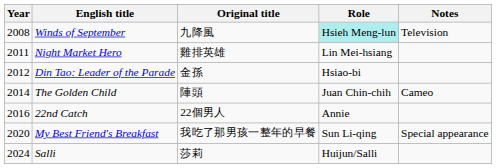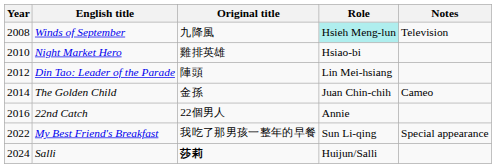Night Market Hero | Year: 2011 -> 2010
Night Market Hero | Role: Lin Mei-hsiang -> Hsiao-bi
Din Tao: Leader of the Parade | Original title: 金孫 -> 陣頭
Din Tao: Leader of the Parade | Role: Hsiao-bi -> Lin Mei-hsiang
The Golden Child | Original title: 陣頭 -> 金孫
My Best Friend's Breakfast | Year: 2020 -> 2022
Salli | Original title: normal -> bold
